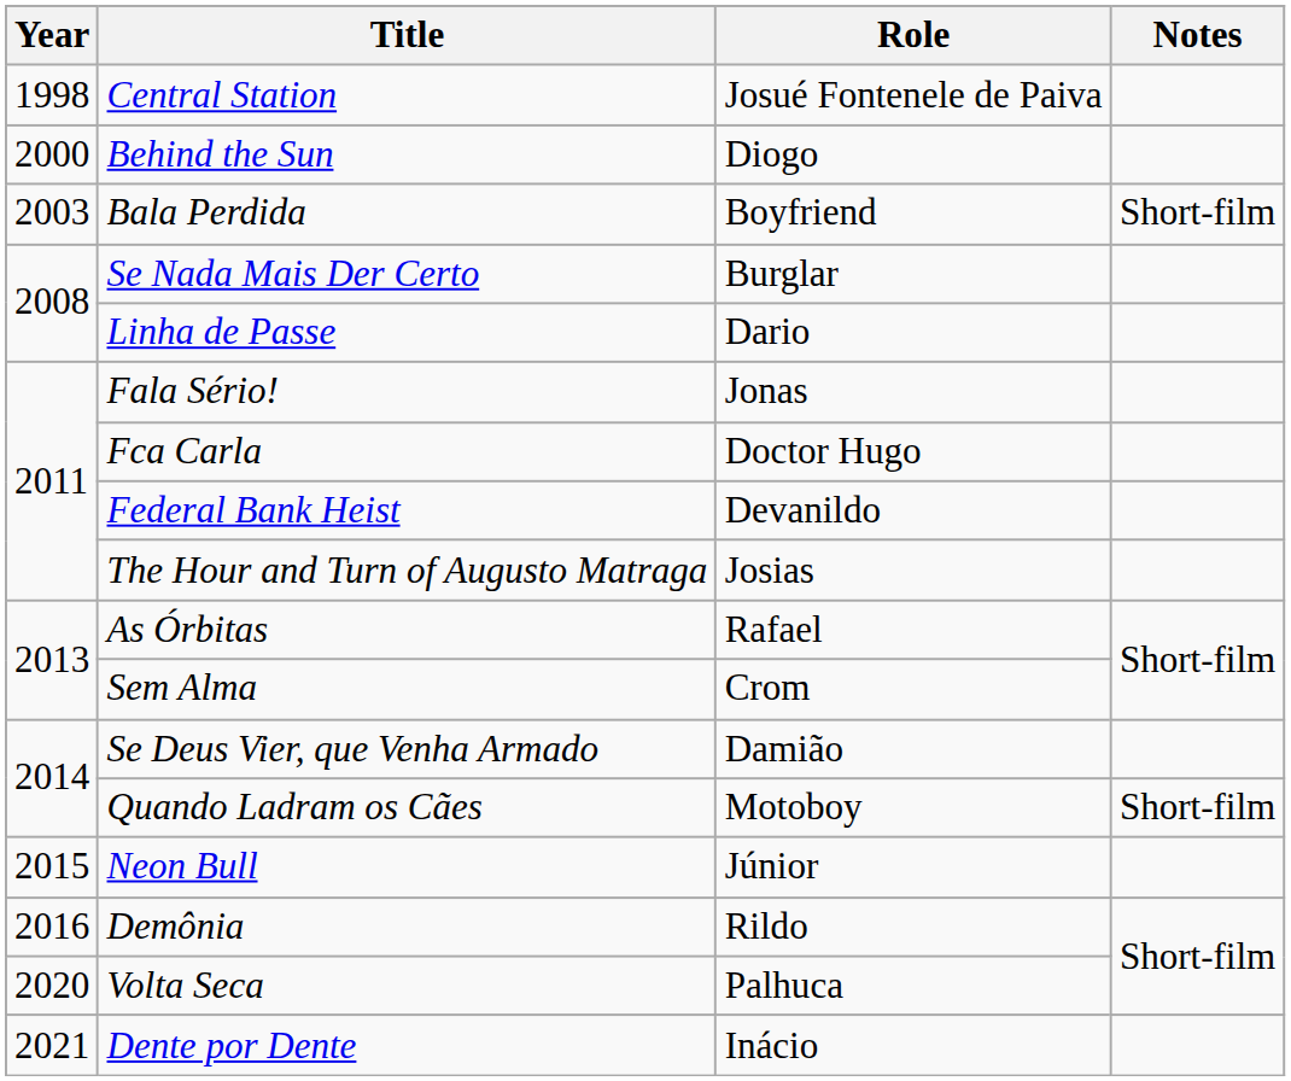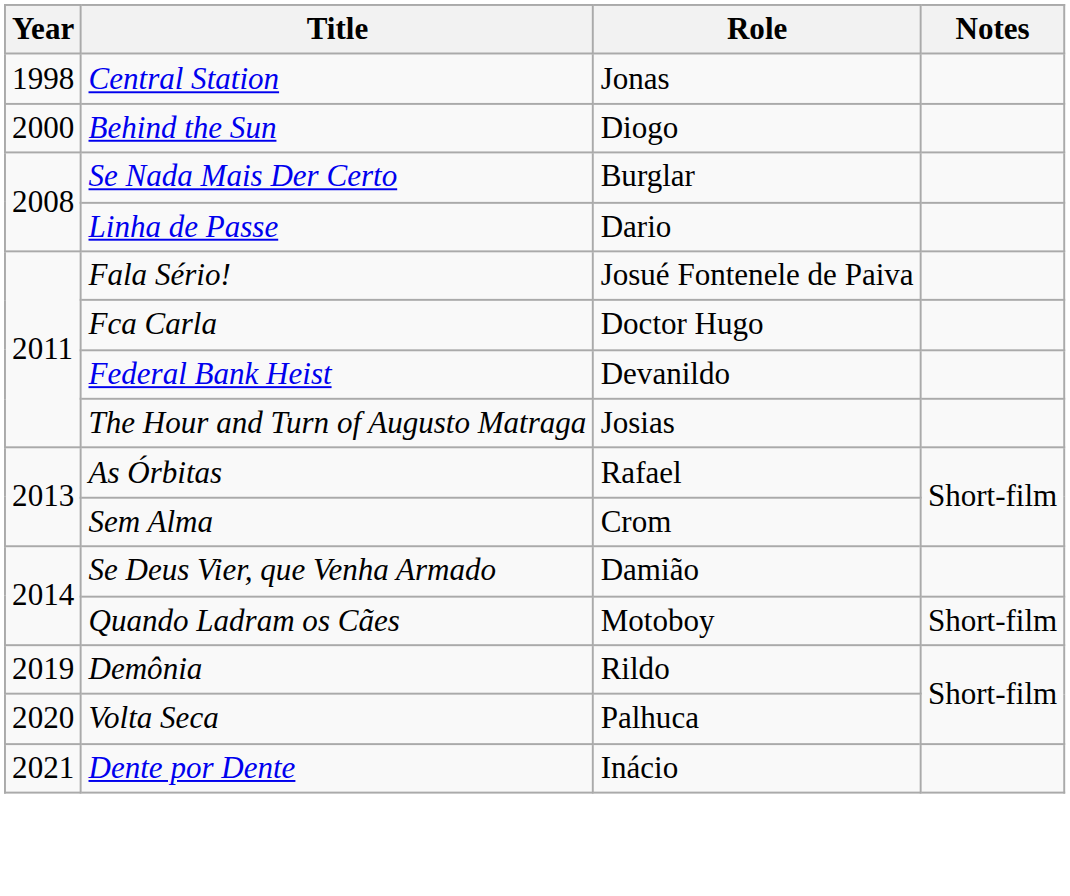Central Station | Role: Josué Fontenele de Paiva -> Jonas
- row: 2003 | Bala Perdida | Boyfriend | Short-film
Fala Sério! | Role: Jonas -> Josué Fontenele de Paiva
- row: 2015 | Neon Bull | Júnior
Demônia | Year: 2016 -> 2019
